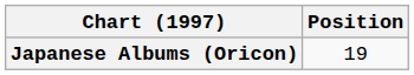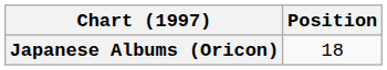Japanese Albums (Oricon) | Position: 19 -> 18
